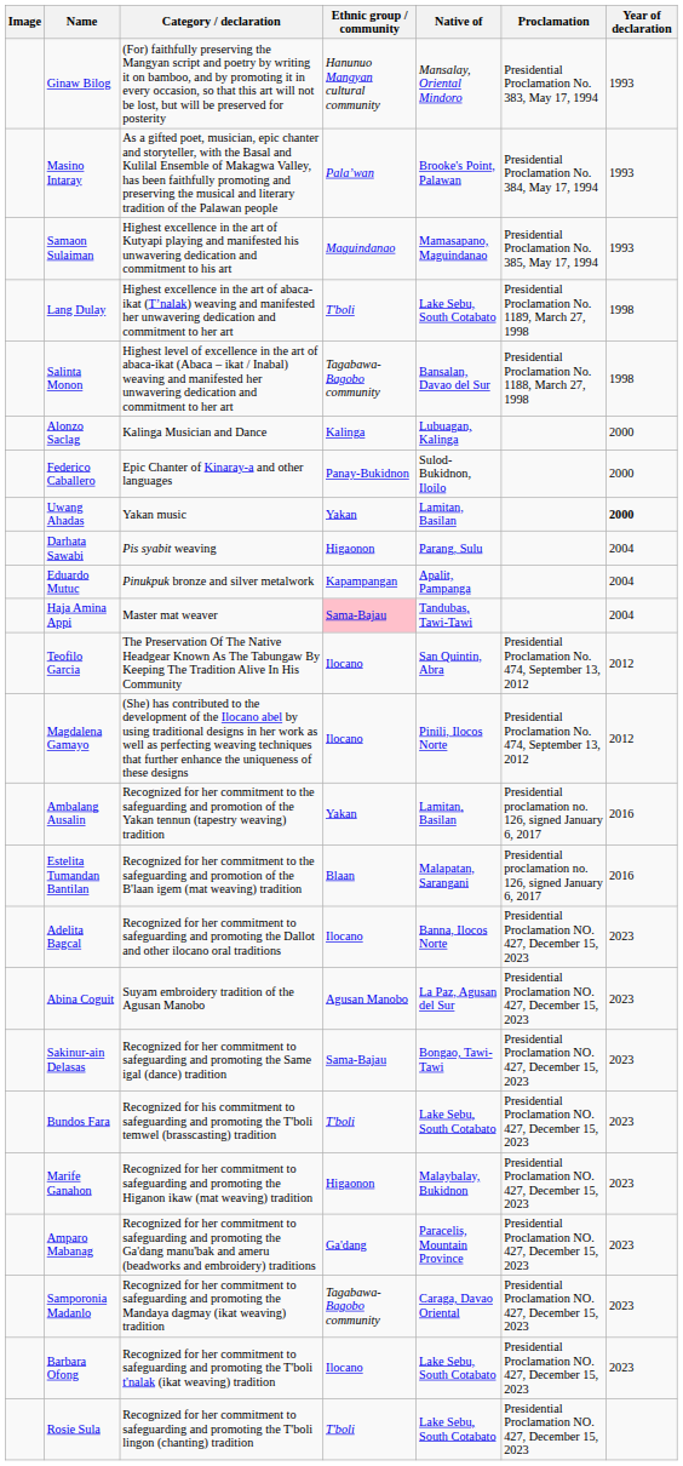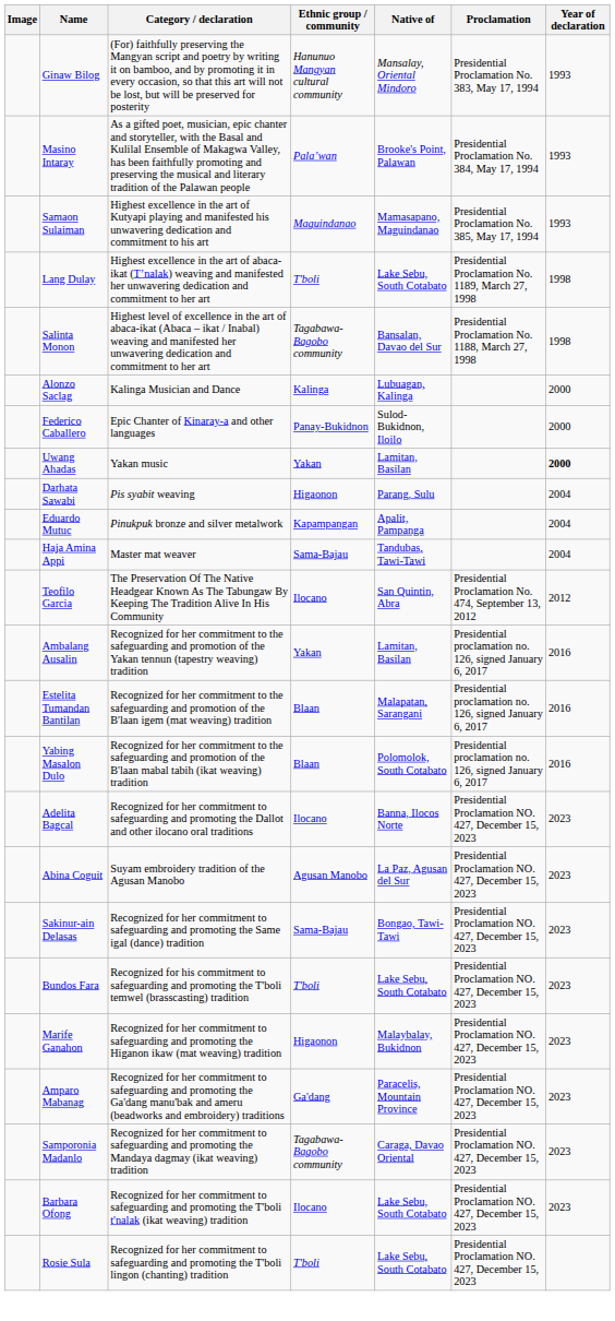Haja Amina Appi | Ethnic group / community: pink background -> no background
- row: Magdalena Gamayo | (She) has contributed to the development of the Ilocano abel by using traditional designs in her work as well as perfecting weaving techniques that further enhance the uniqueness of these designs | Ilocano | Pinili, Ilocos Norte | Presidential Proclamation No. 474, September 13, 2012 | 2012
+ row: Yabing Masalon Dulo | Recognized for her commitment to the safeguarding and promotion of the B'laan mabal tabih (ikat weaving) tradition | Blaan | Polomolok, South Cotabato | Presidential proclamation no. 126, signed January 6, 2017 | 2016
